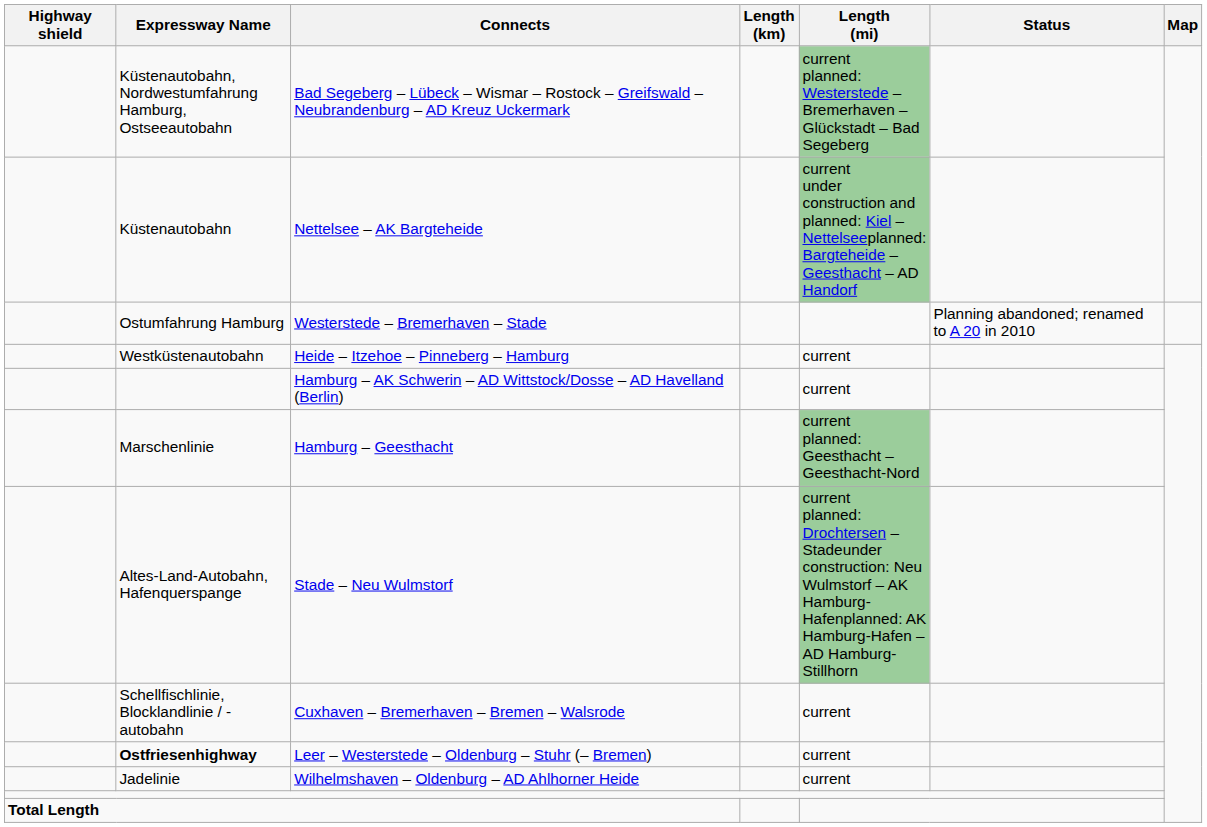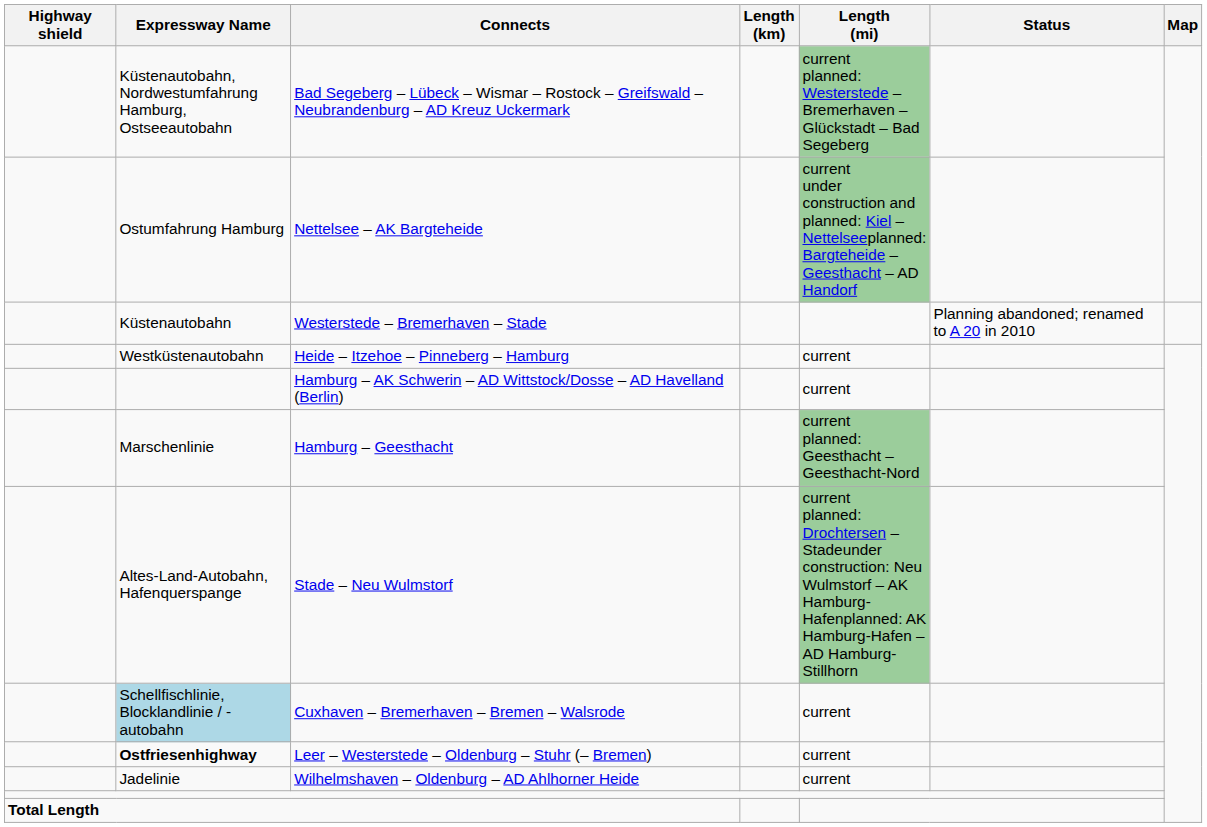Nettelsee – AK Bargteheide | Expressway Name: Küstenautobahn -> Ostumfahrung Hamburg
Westerstede – Bremerhaven – Stade | Expressway Name: Ostumfahrung Hamburg -> Küstenautobahn
Cuxhaven – Bremerhaven – Bremen – Walsrode | Expressway Name: no background -> lightblue background
